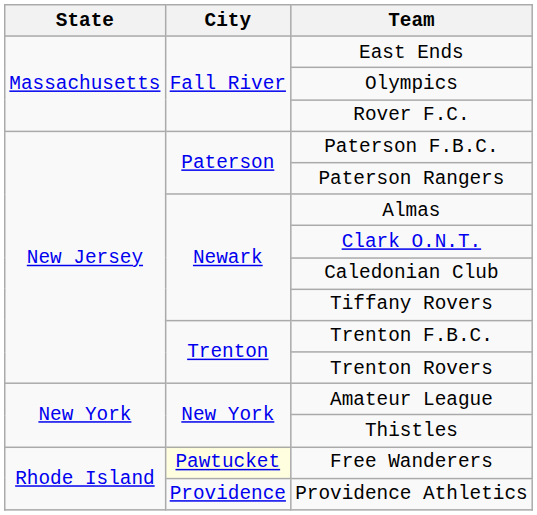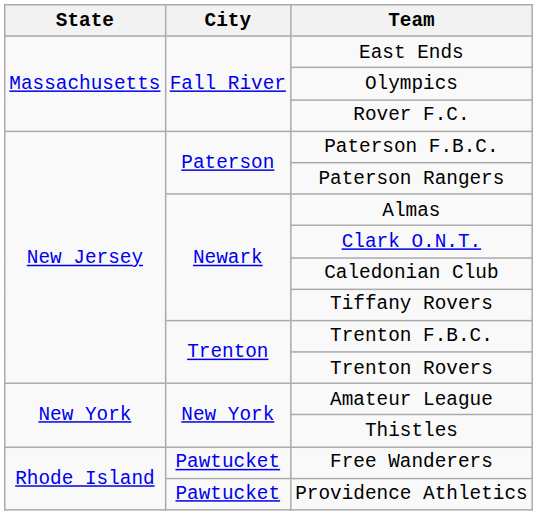Free Wanderers | City: lightyellow background -> no background
Providence Athletics | City: Providence -> Pawtucket
